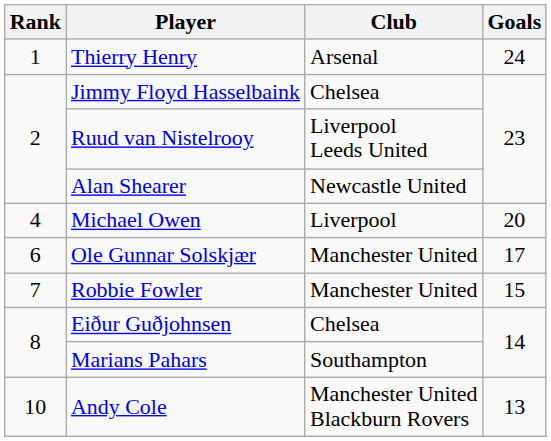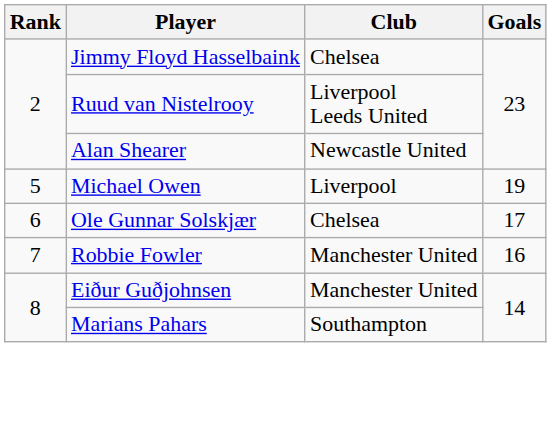- row: 1 | Thierry Henry | Arsenal | 24
Michael Owen | Rank: 4 -> 5
Michael Owen | Goals: 20 -> 19
Ole Gunnar Solskjær | Club: Manchester United -> Chelsea
Robbie Fowler | Goals: 15 -> 16
Eiður Guðjohnsen | Club: Chelsea -> Manchester United
- row: 10 | Andy Cole | Manchester United Blackburn Rovers | 13
